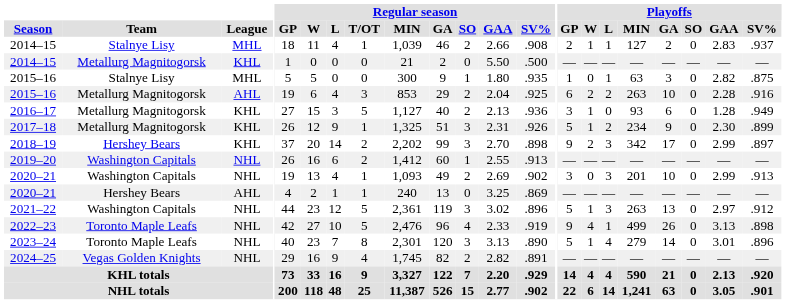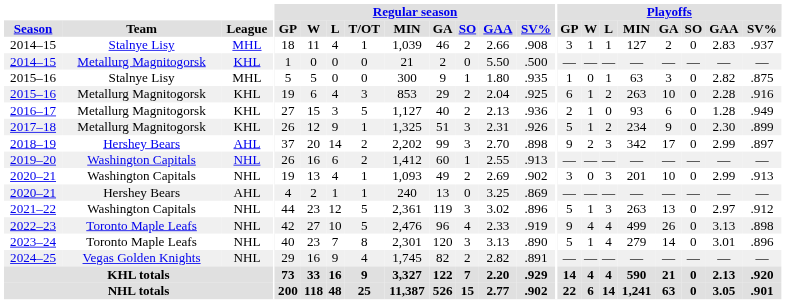2014–15 / Stalnye Lisy | Playoffs / GP: 2 -> 3
2015–16 / Metallurg Magnitogorsk | League: AHL -> KHL
2015–16 / Metallurg Magnitogorsk | Playoffs / W: 2 -> 1
2016–17 | Playoffs / GP: 3 -> 2
2018–19 | League: KHL -> AHL
2022–23 | Playoffs / L: 1 -> 4
